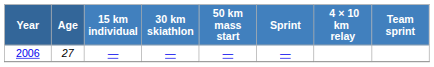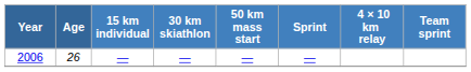2006 | Age: 27 -> 26
